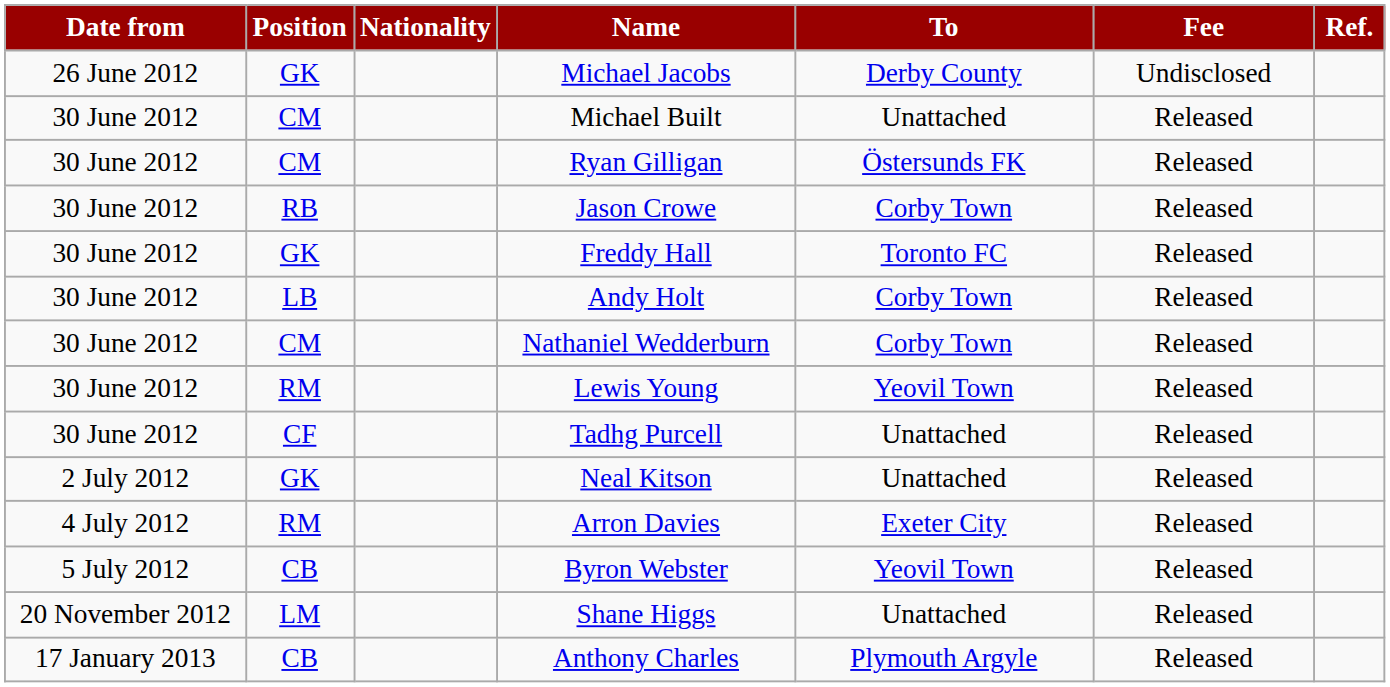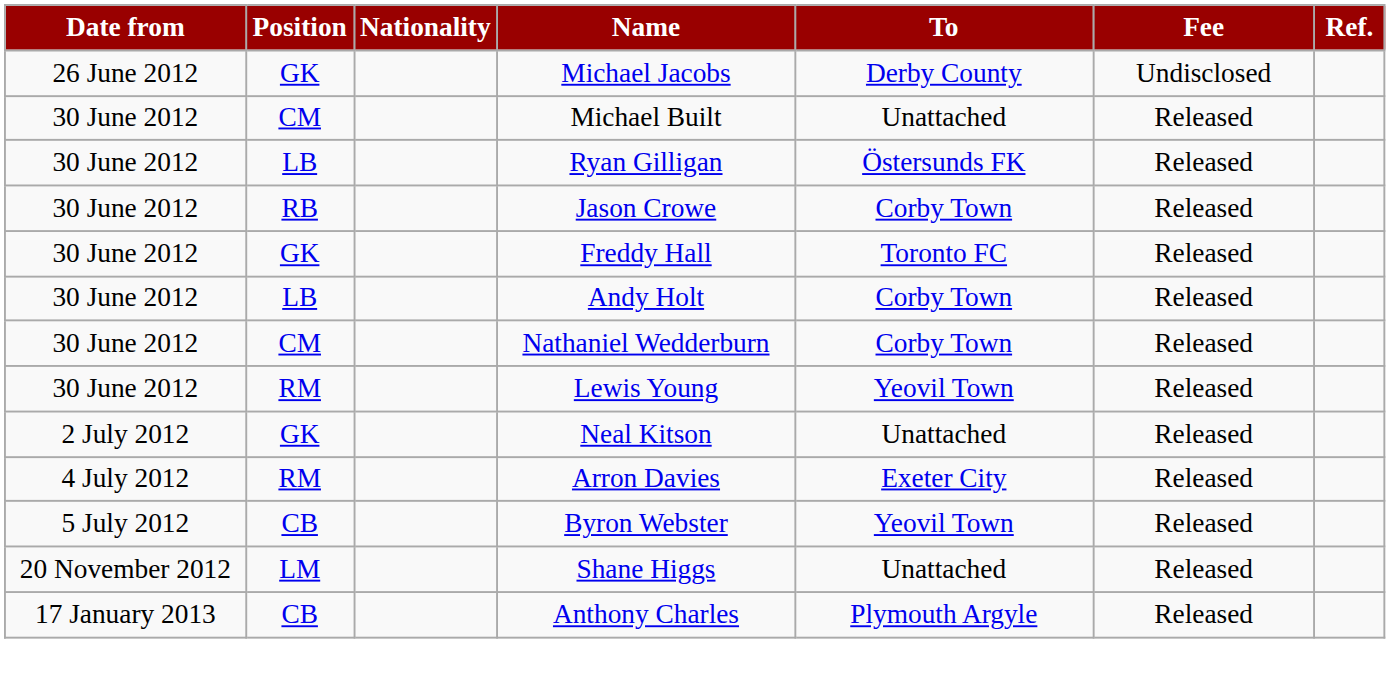Ryan Gilligan | Position: CM -> LB
- row: 30 June 2012 | CF | Tadhg Purcell | Unattached | Released
